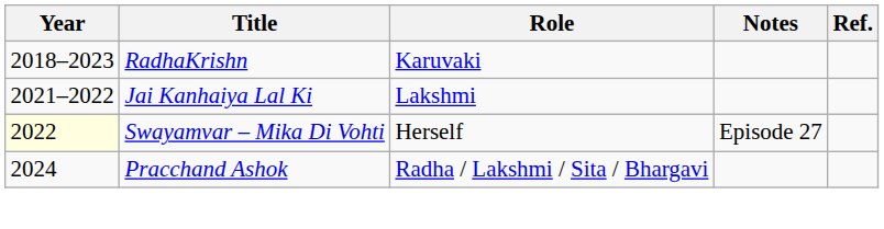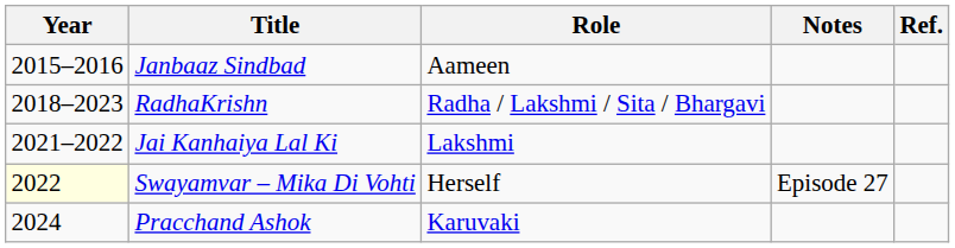+ row: 2015–2016 | Janbaaz Sindbad | Aameen
RadhaKrishn | Role: Karuvaki -> Radha / Lakshmi / Sita / Bhargavi
Pracchand Ashok | Role: Radha / Lakshmi / Sita / Bhargavi -> Karuvaki
